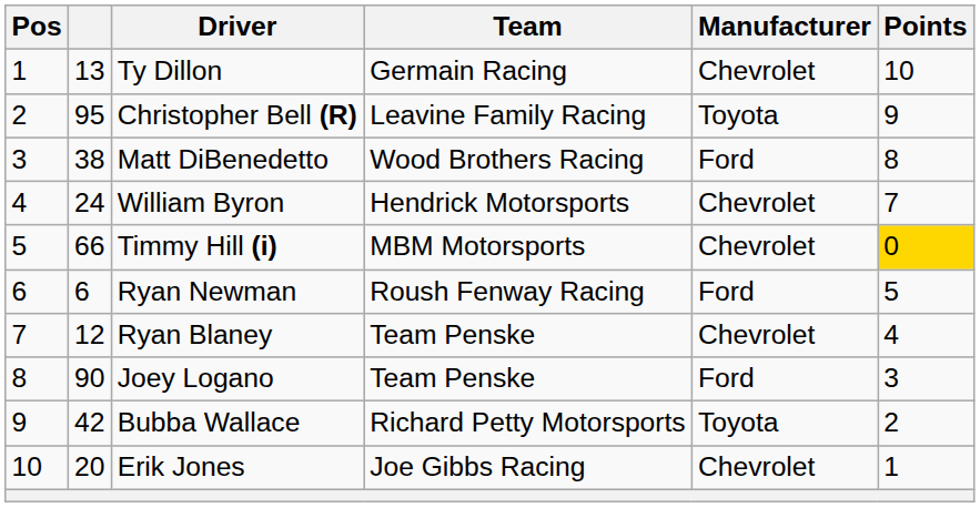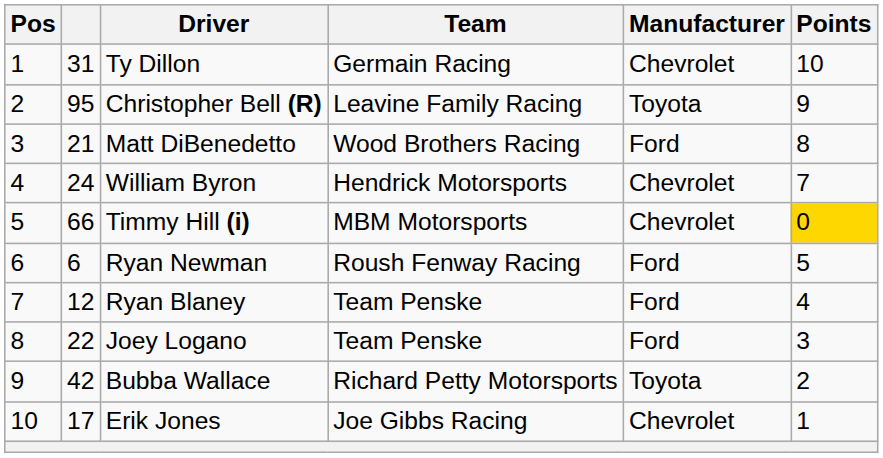Ty Dillon | column 2: 13 -> 31
Matt DiBenedetto | column 2: 38 -> 21
Ryan Blaney | Manufacturer: Chevrolet -> Ford
Joey Logano | column 2: 90 -> 22
Erik Jones | column 2: 20 -> 17
